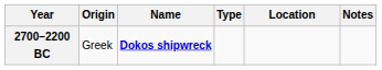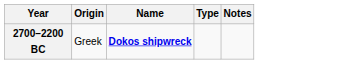- column: Location
